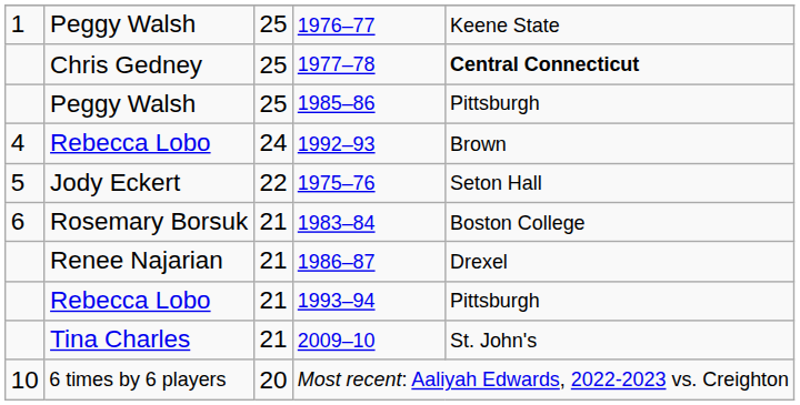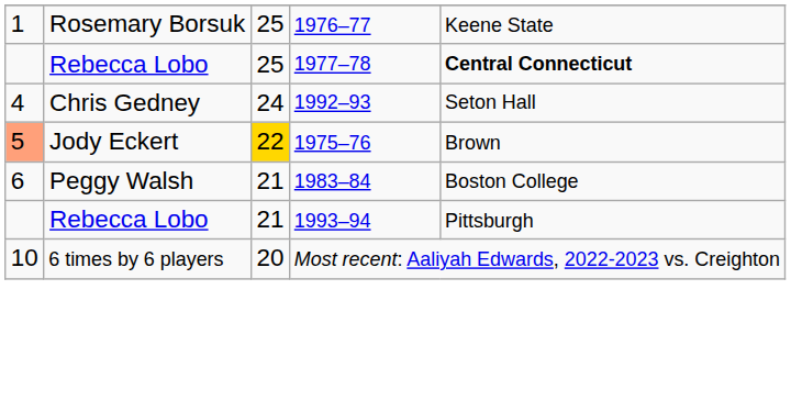1976–77 | column 2: Peggy Walsh -> Rosemary Borsuk
1977–78 | column 2: Chris Gedney -> Rebecca Lobo
- row: Peggy Walsh | 25 | 1985–86 | Pittsburgh
1992–93 | column 2: Rebecca Lobo -> Chris Gedney
1992–93 | column 5: Brown -> Seton Hall
1975–76 | column 1: no background -> lightsalmon background
1975–76 | column 3: no background -> gold background
1975–76 | column 5: Seton Hall -> Brown
1983–84 | column 2: Rosemary Borsuk -> Peggy Walsh
- row: Renee Najarian | 21 | 1986–87 | Drexel
- row: Tina Charles | 21 | 2009–10 | St. John's
